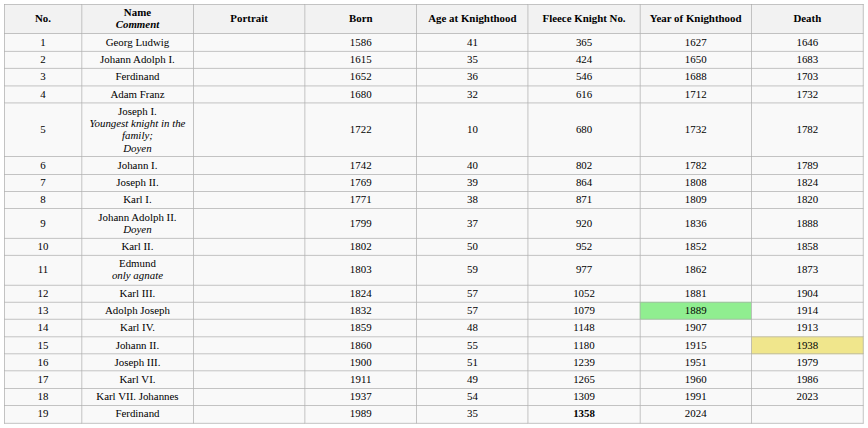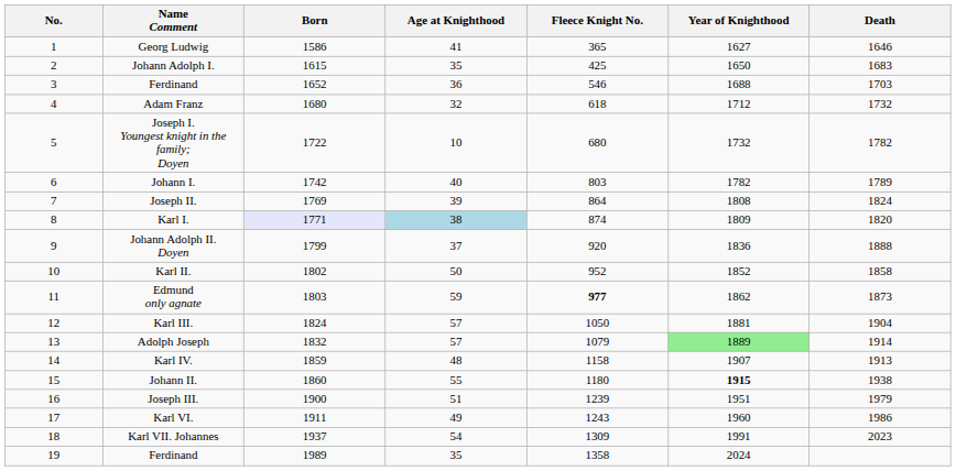- column: Portrait
Johann Adolph I. | Fleece Knight No.: 424 -> 425
Adam Franz | Fleece Knight No.: 616 -> 618
Johann I. | Fleece Knight No.: 802 -> 803
Karl I. | Born: no background -> lavender background
Karl I. | Age at Knighthood: no background -> lightblue background
Karl I. | Fleece Knight No.: 871 -> 874
Edmund only agnate | Fleece Knight No.: normal -> bold
Karl III. | Fleece Knight No.: 1052 -> 1050
Karl IV. | Fleece Knight No.: 1148 -> 1158
Johann II. | Year of Knighthood: normal -> bold
Johann II. | Death: khaki background -> no background
Karl VI. | Fleece Knight No.: 1265 -> 1243
19 / Ferdinand | Fleece Knight No.: bold -> normal
